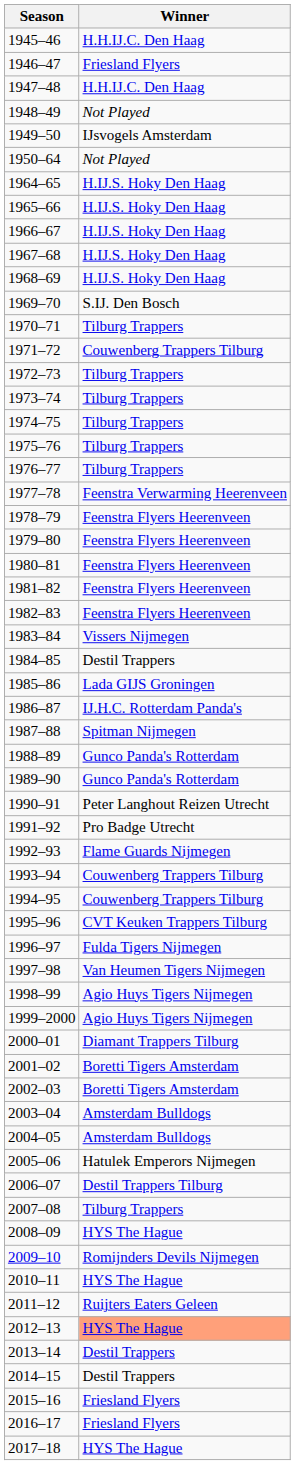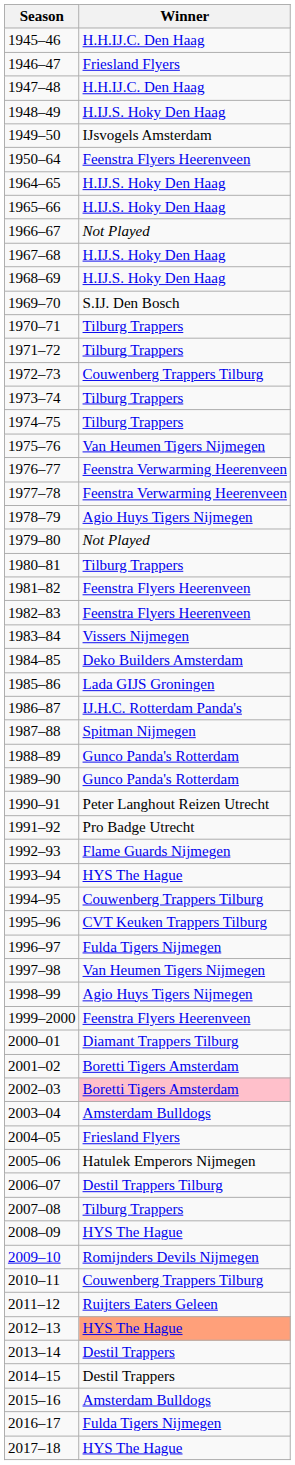1948–49 | Winner: Not Played -> H.IJ.S. Hoky Den Haag
1950–64 | Winner: Not Played -> Feenstra Flyers Heerenveen
1966–67 | Winner: H.IJ.S. Hoky Den Haag -> Not Played
1971–72 | Winner: Couwenberg Trappers Tilburg -> Tilburg Trappers
1972–73 | Winner: Tilburg Trappers -> Couwenberg Trappers Tilburg
1975–76 | Winner: Tilburg Trappers -> Van Heumen Tigers Nijmegen
1976–77 | Winner: Tilburg Trappers -> Feenstra Verwarming Heerenveen
1978–79 | Winner: Feenstra Flyers Heerenveen -> Agio Huys Tigers Nijmegen
1979–80 | Winner: Feenstra Flyers Heerenveen -> Not Played
1980–81 | Winner: Feenstra Flyers Heerenveen -> Tilburg Trappers
1984–85 | Winner: Destil Trappers -> Deko Builders Amsterdam
1993–94 | Winner: Couwenberg Trappers Tilburg -> HYS The Hague
1999–2000 | Winner: Agio Huys Tigers Nijmegen -> Feenstra Flyers Heerenveen
2002–03 | Winner: no background -> pink background
2004–05 | Winner: Amsterdam Bulldogs -> Friesland Flyers
2010–11 | Winner: HYS The Hague -> Couwenberg Trappers Tilburg
2015–16 | Winner: Friesland Flyers -> Amsterdam Bulldogs
2016–17 | Winner: Friesland Flyers -> Fulda Tigers Nijmegen
